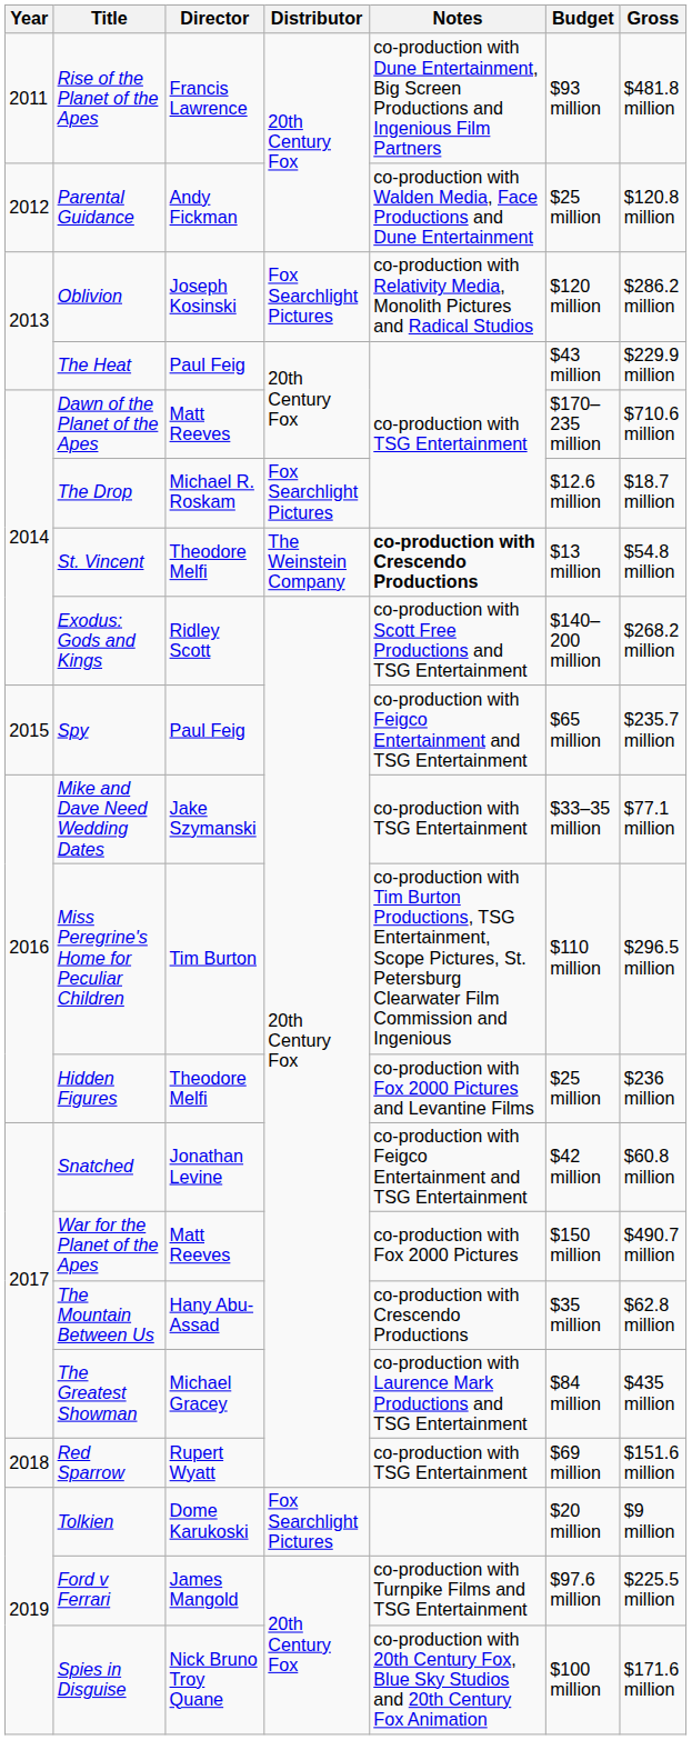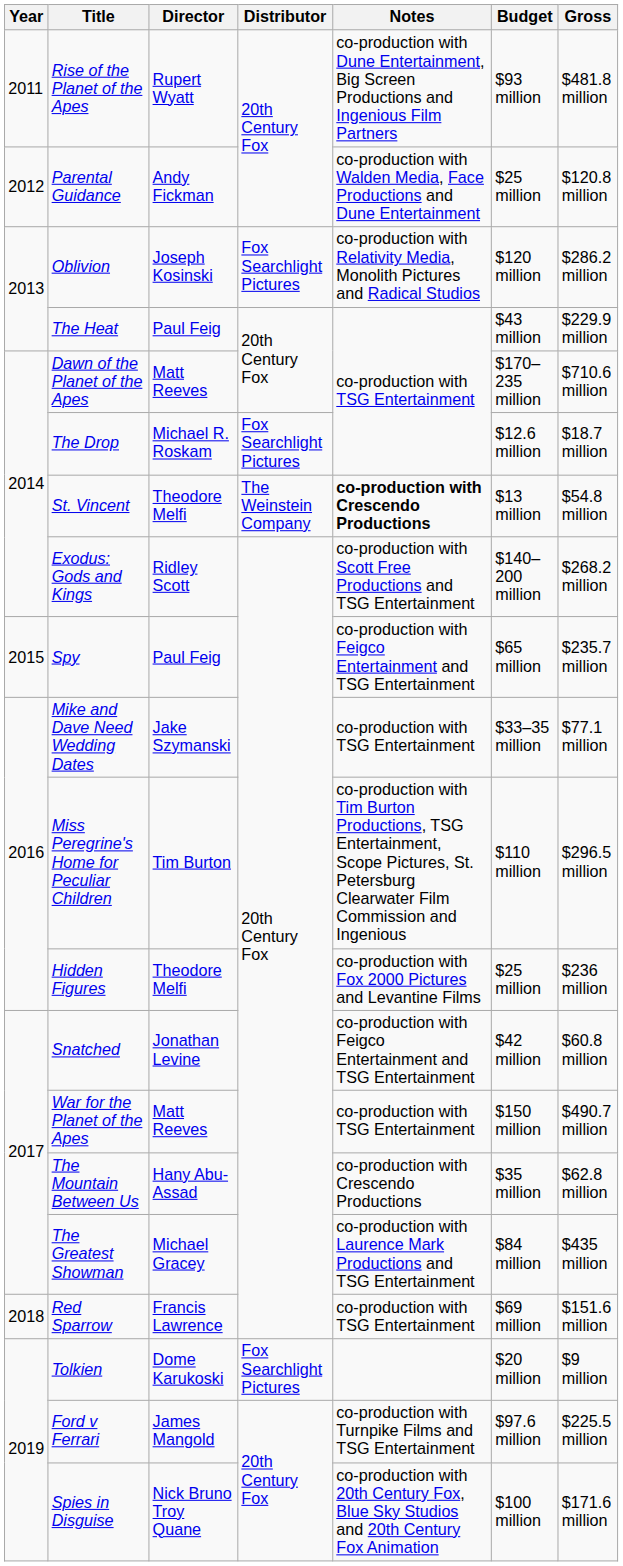Rise of the Planet of the Apes | Director: Francis Lawrence -> Rupert Wyatt
War for the Planet of the Apes | Notes: co-production with Fox 2000 Pictures -> co-production with TSG Entertainment
Red Sparrow | Director: Rupert Wyatt -> Francis Lawrence
